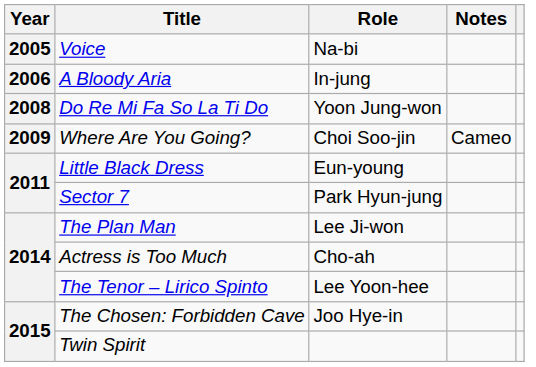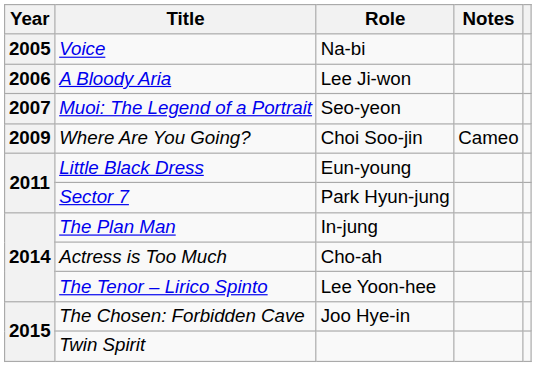A Bloody Aria | Role: In-jung -> Lee Ji-won
+ row: 2007 | Muoi: The Legend of a Portrait | Seo-yeon
- row: 2008 | Do Re Mi Fa So La Ti Do | Yoon Jung-won
The Plan Man | Role: Lee Ji-won -> In-jung
